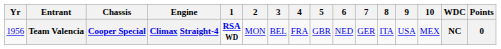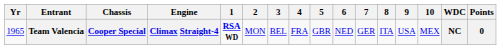Team Valencia | Yr: 1956 -> 1965
